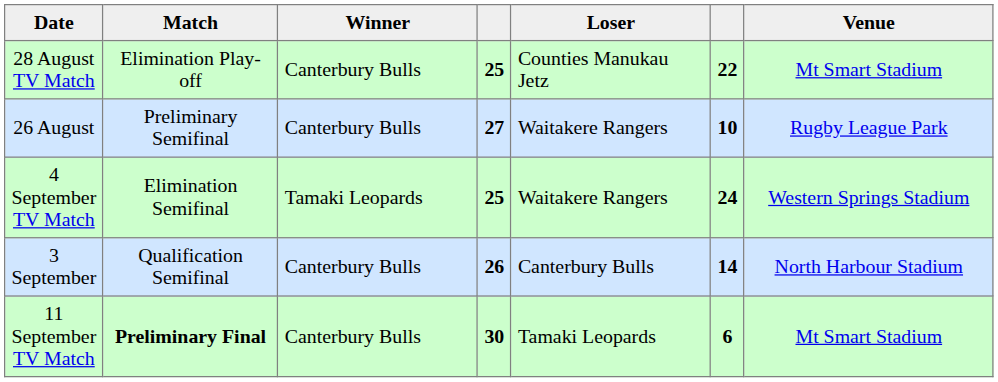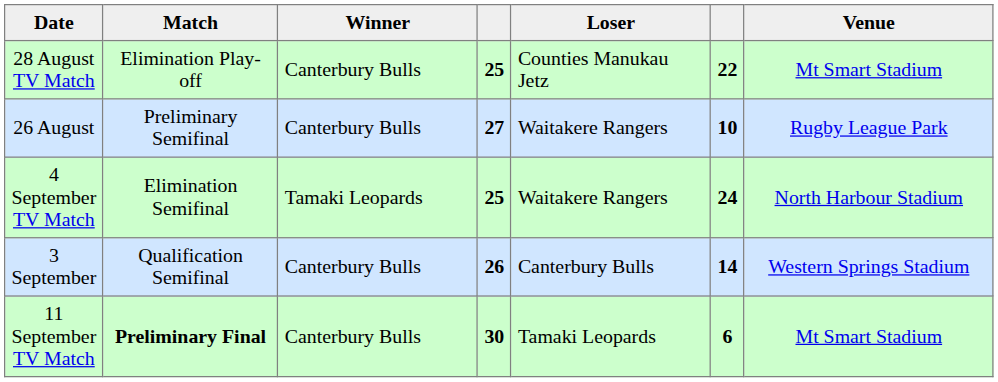4 September TV Match | Venue: Western Springs Stadium -> North Harbour Stadium
3 September | Venue: North Harbour Stadium -> Western Springs Stadium
